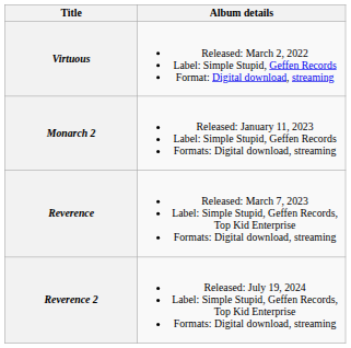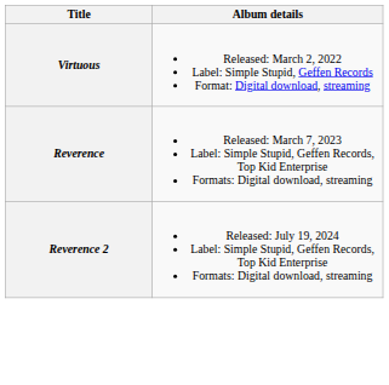- row: Monarch 2 | Released: January 11, 2023 Label: Simple Stupid, Geffen Records Formats: Digital download, streaming
